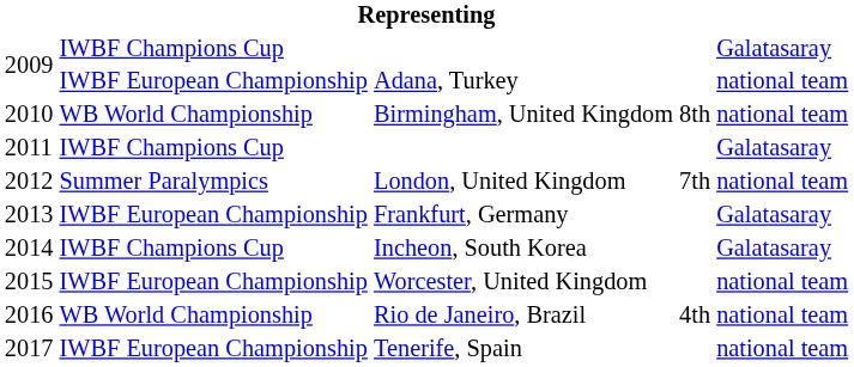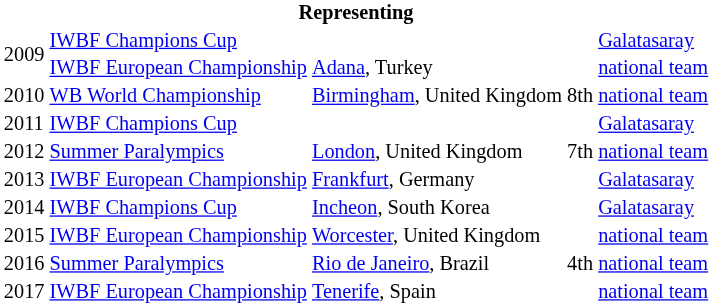Rio de Janeiro, Brazil | column 2: WB World Championship -> Summer Paralympics
